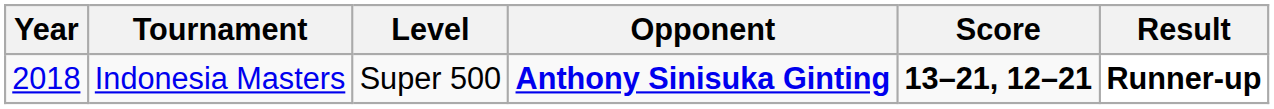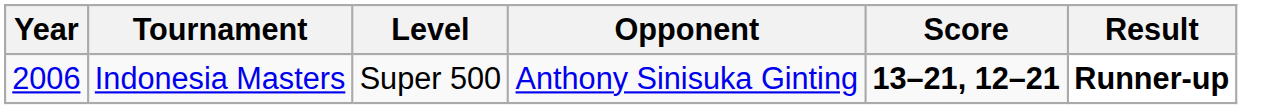Indonesia Masters | Year: 2018 -> 2006
Indonesia Masters | Opponent: bold -> normal
